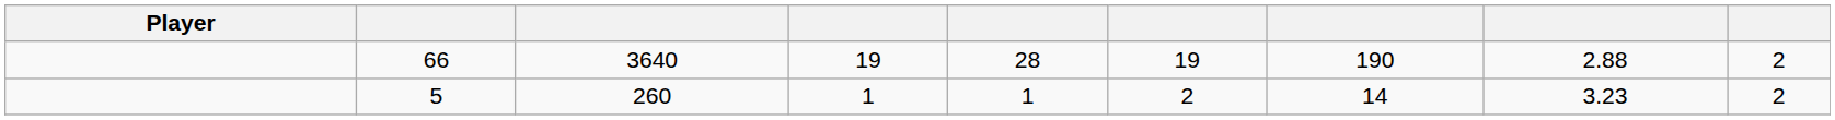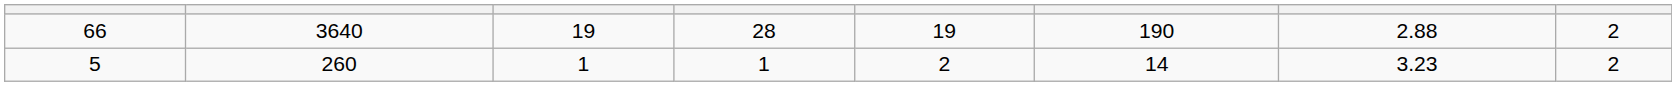- column: Player
